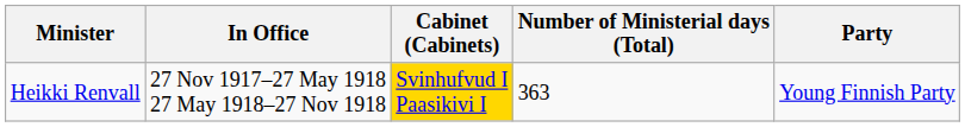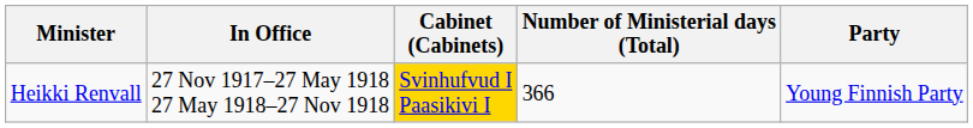Heikki Renvall | Number of Ministerial days (Total): 363 -> 366
